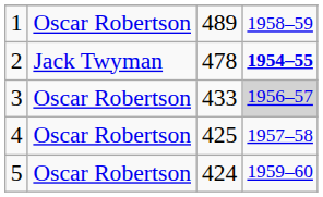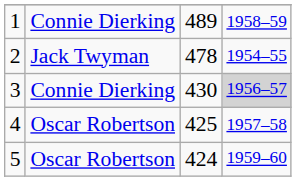1 | column 2: Oscar Robertson -> Connie Dierking
2 | column 4: bold -> normal
3 | column 2: Oscar Robertson -> Connie Dierking
3 | column 3: 433 -> 430
